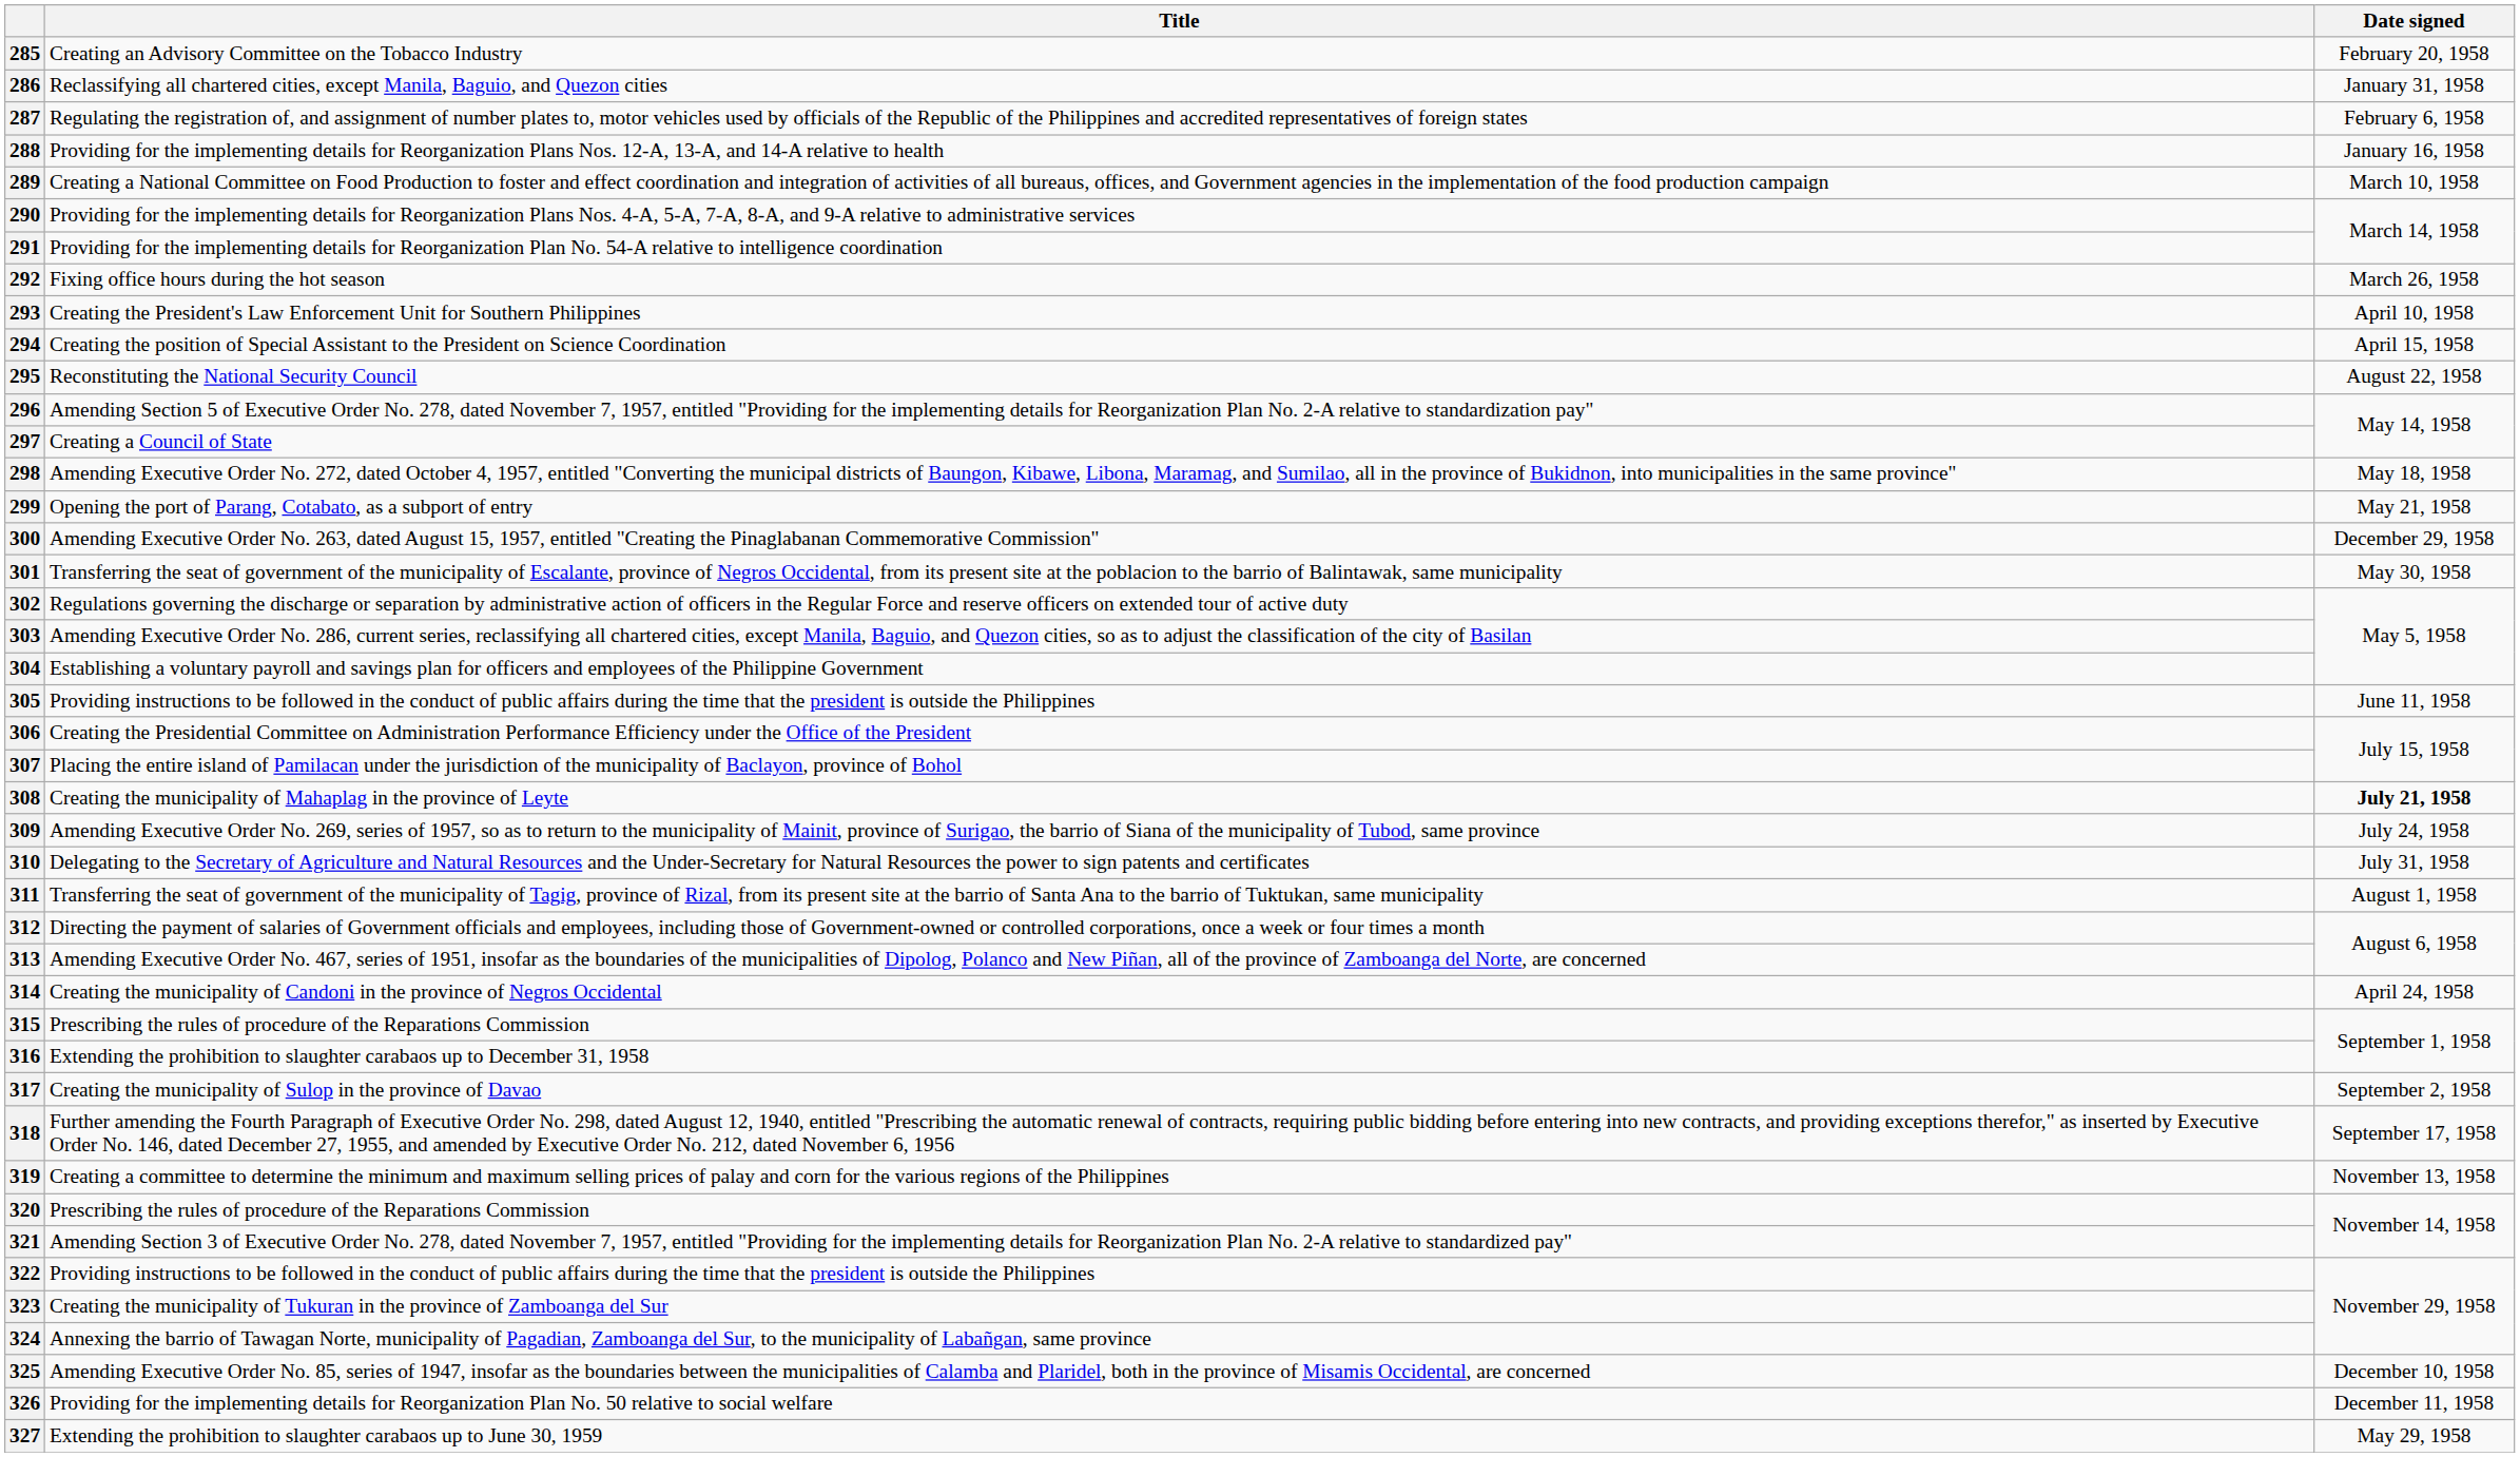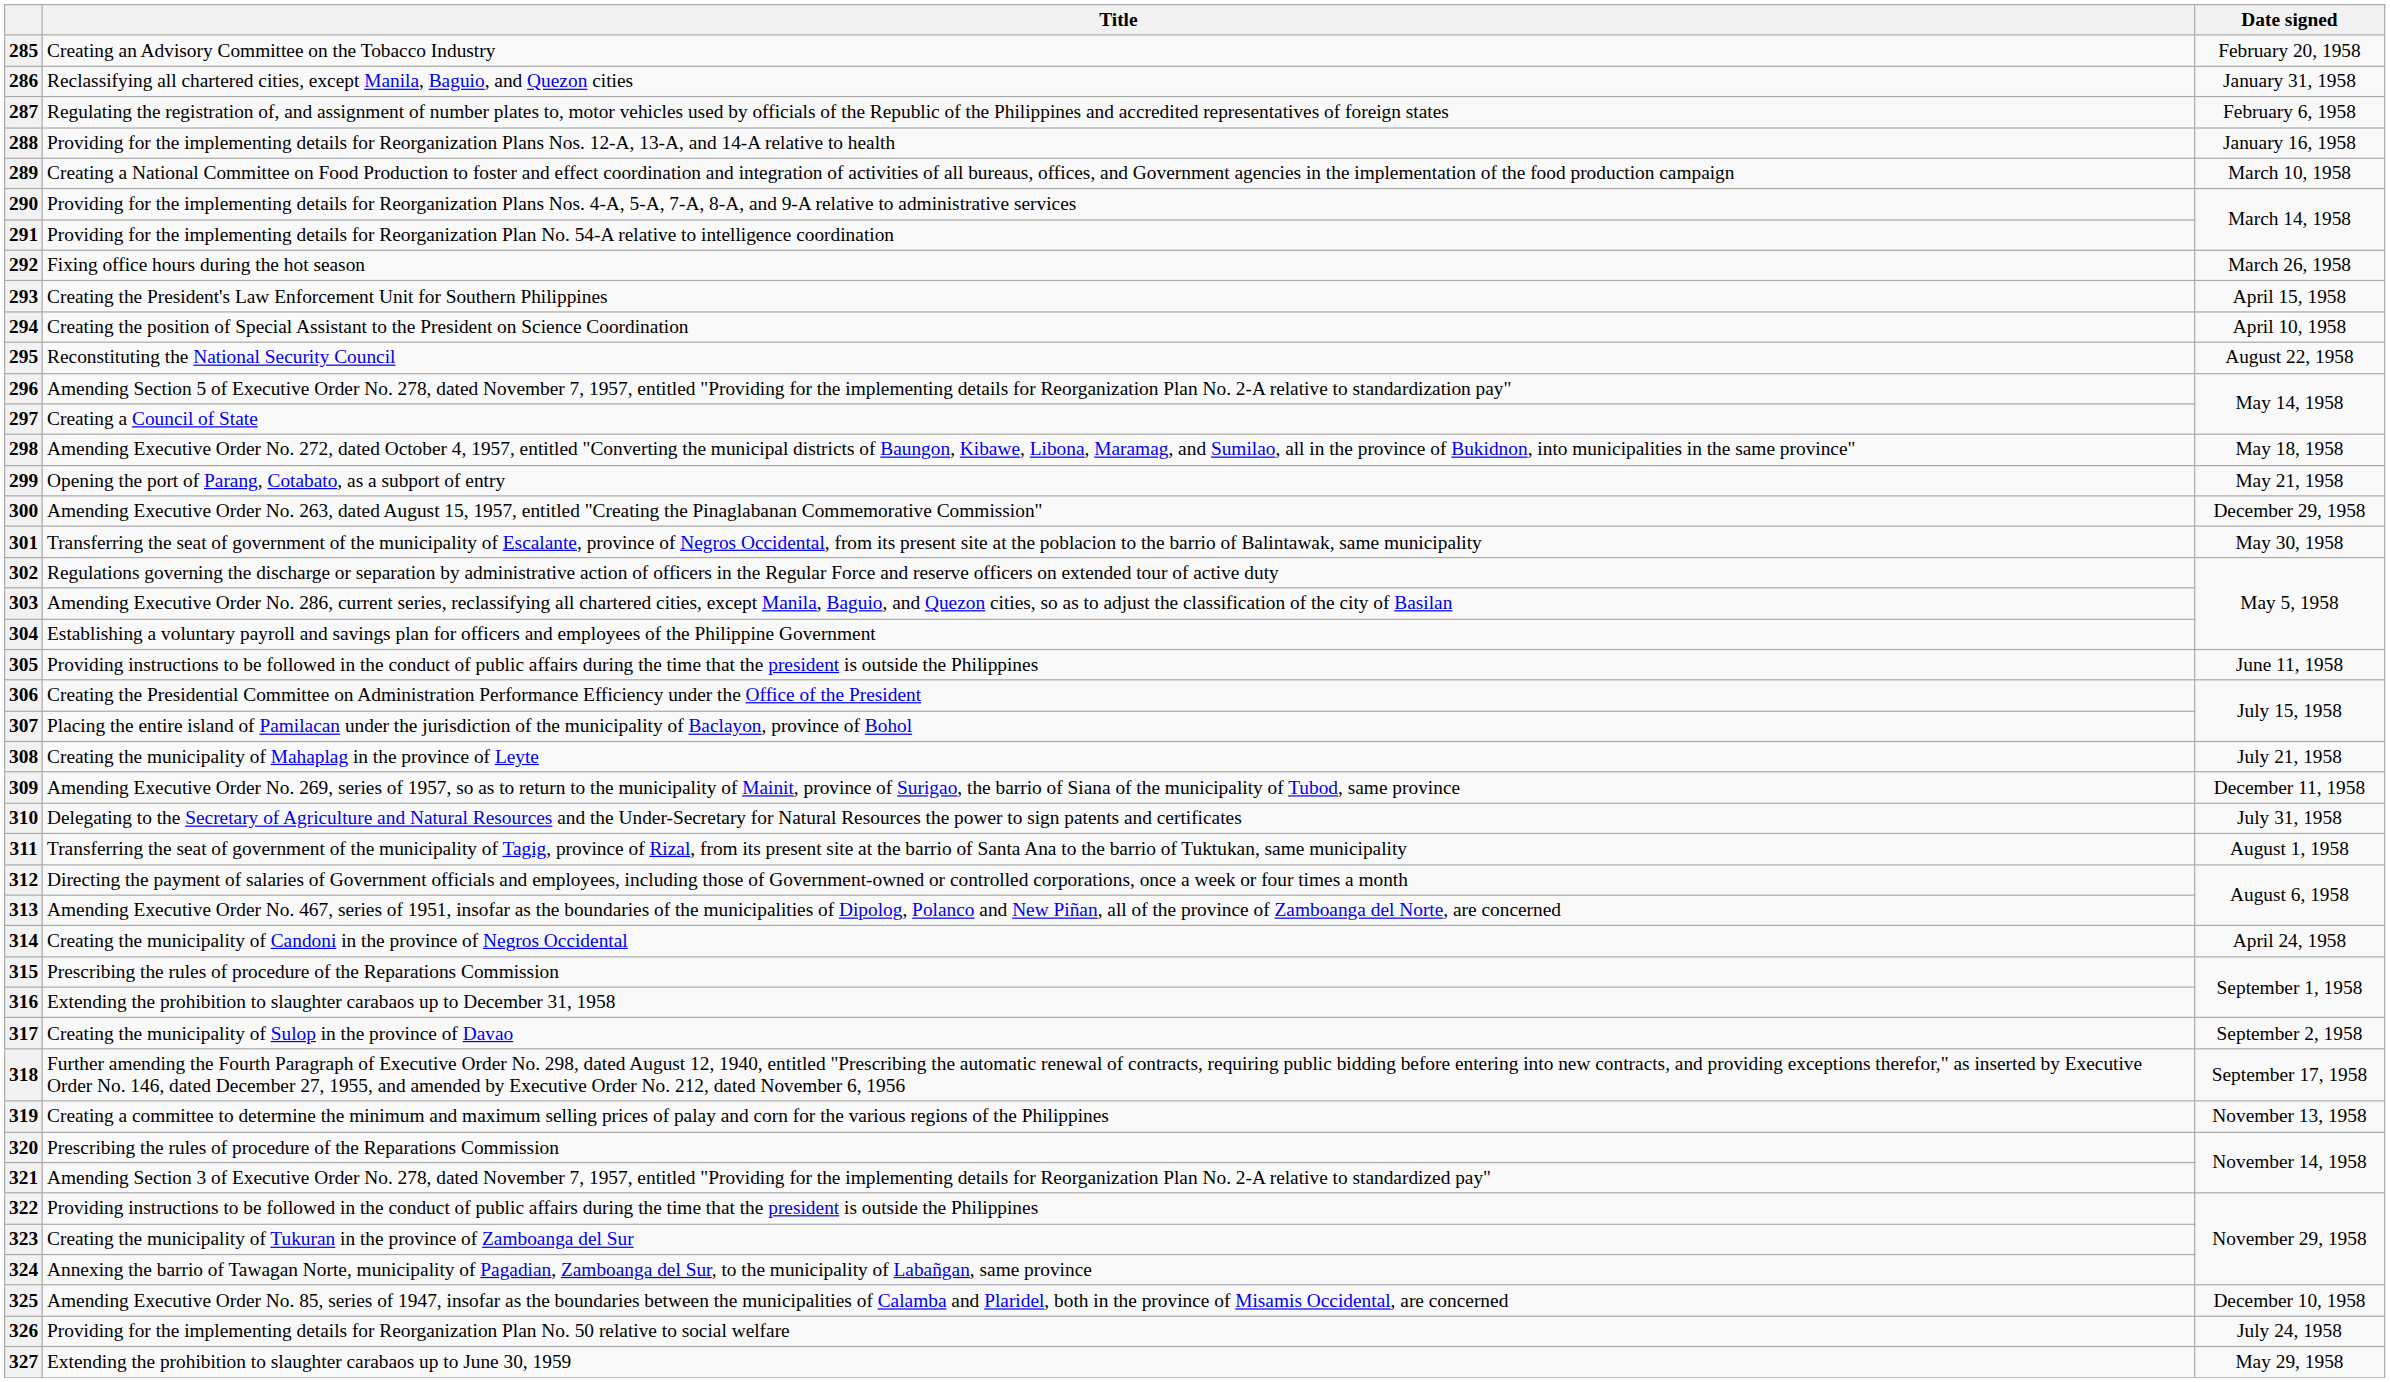293 | Date signed: April 10, 1958 -> April 15, 1958
294 | Date signed: April 15, 1958 -> April 10, 1958
308 | Date signed: bold -> normal
309 | Date signed: July 24, 1958 -> December 11, 1958
326 | Date signed: December 11, 1958 -> July 24, 1958
